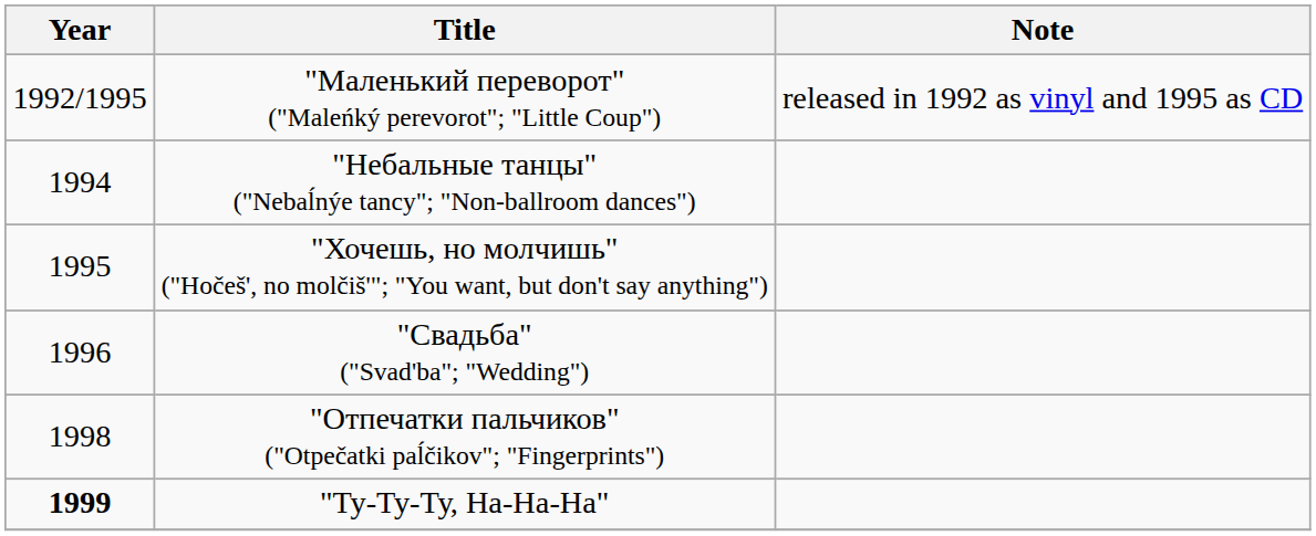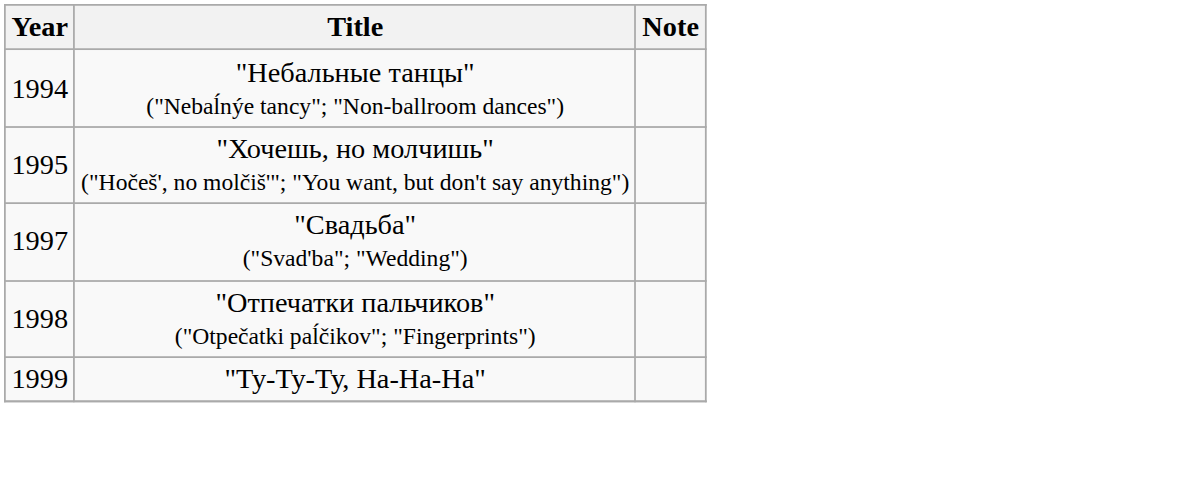- row: 1992/1995 | "Маленький переворот" ("Maleńký perevorot"; "Little Coup") | released in 1992 as vinyl and 1995 as CD
"Свадьба" ("Svad'ba"; "Wedding") | Year: 1996 -> 1997
"Ту-Ту-Ту, На-На-На" | Year: bold -> normal
